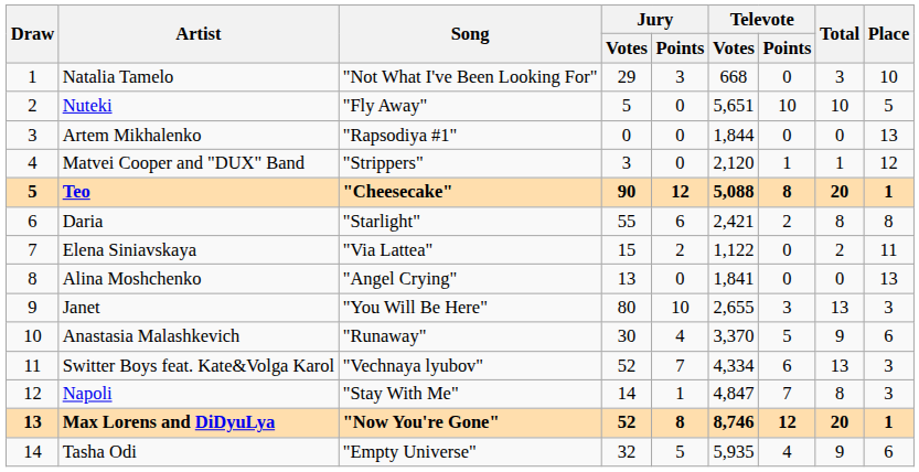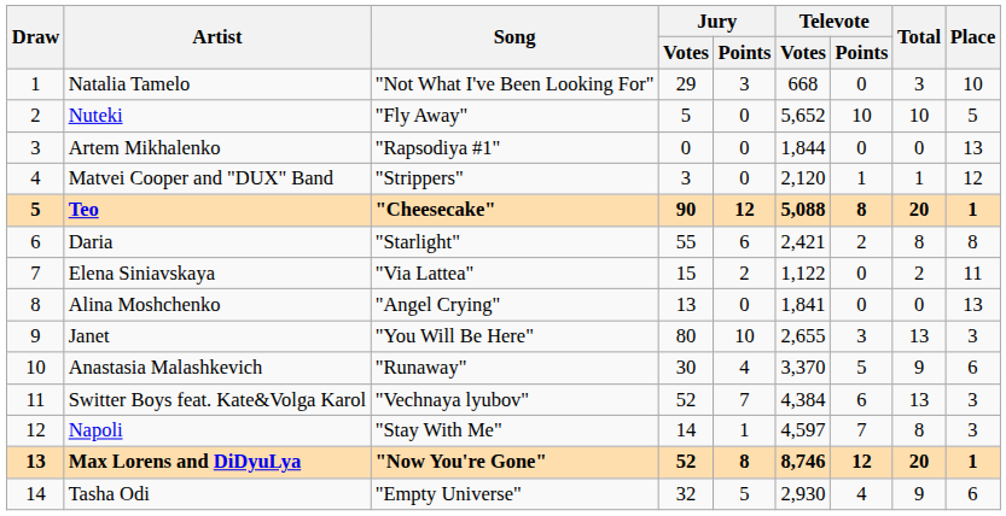Nuteki | Televote / Votes: 5,651 -> 5,652
Switter Boys feat. Kate&Volga Karol | Televote / Votes: 4,334 -> 4,384
Napoli | Televote / Votes: 4,847 -> 4,597
Tasha Odi | Televote / Votes: 5,935 -> 2,930
